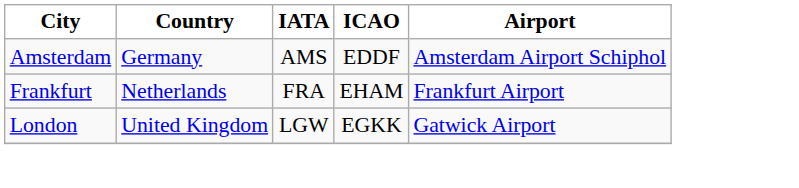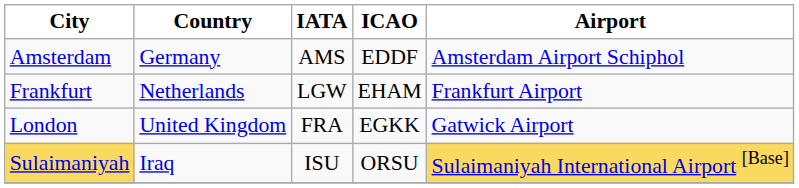Frankfurt | IATA: FRA -> LGW
London | IATA: LGW -> FRA
+ row: Sulaimaniyah | Iraq | ISU | ORSU | Sulaimaniyah International Airport [Base]
